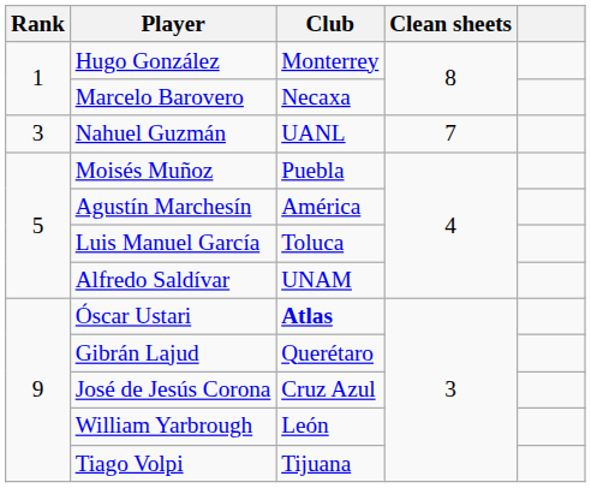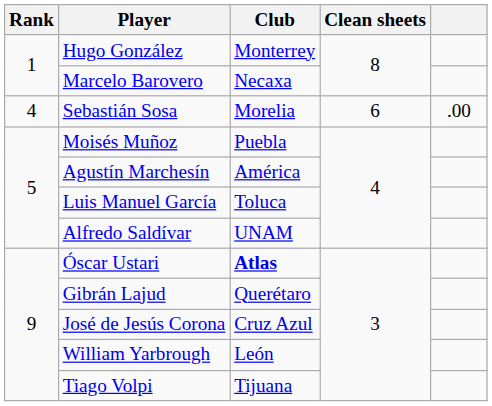- row: 3 | Nahuel Guzmán | UANL | 7
+ row: 4 | Sebastián Sosa | Morelia | 6 | .00
